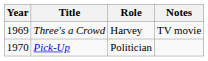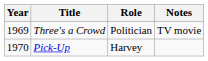Three's a Crowd | Role: Harvey -> Politician
Pick-Up | Role: Politician -> Harvey
